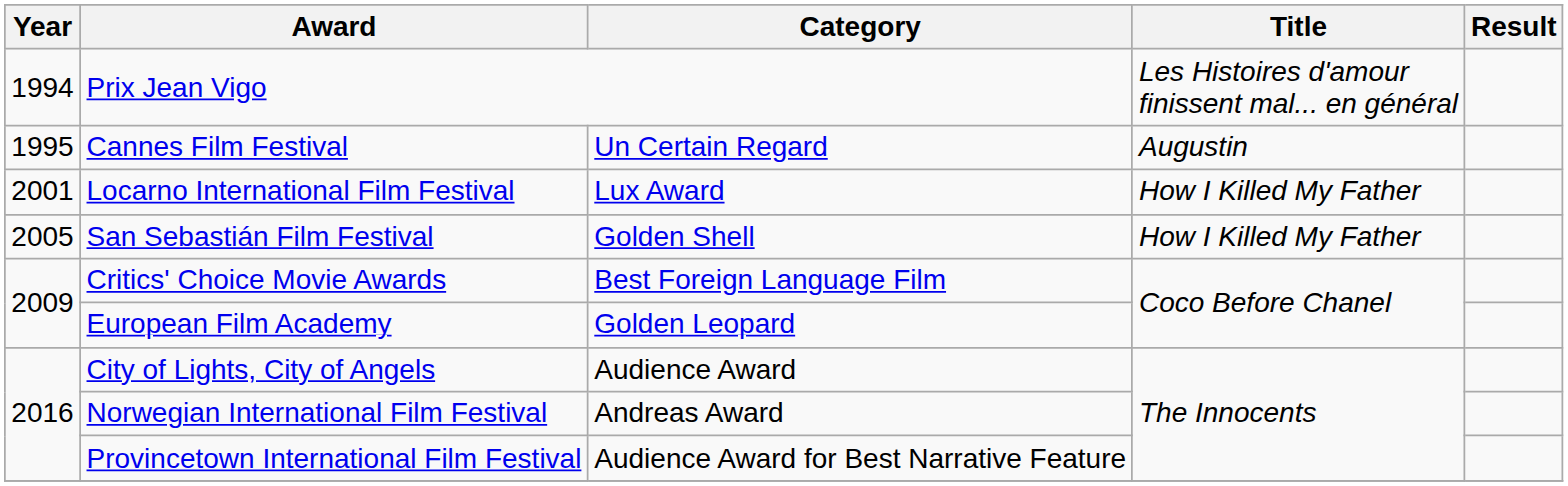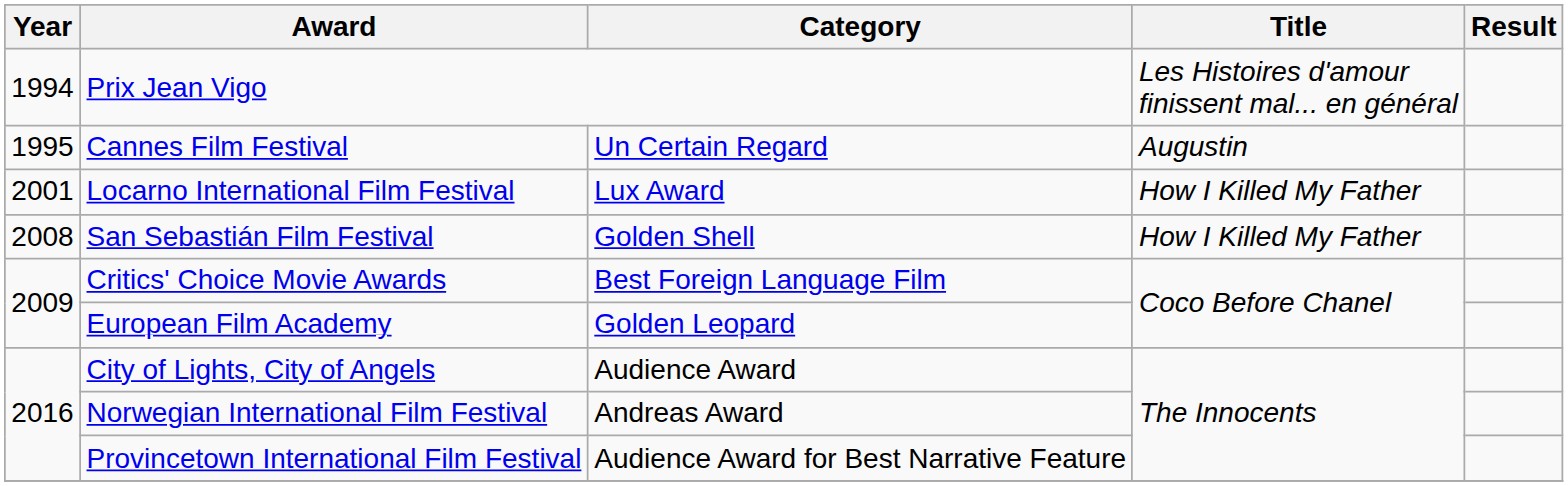San Sebastián Film Festival | Year: 2005 -> 2008
